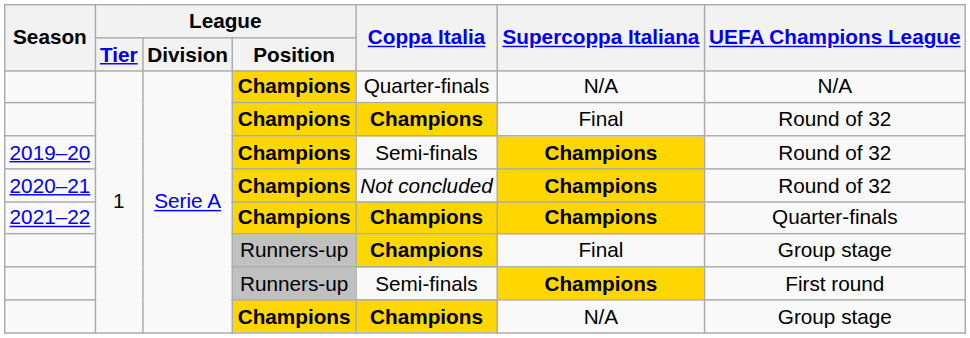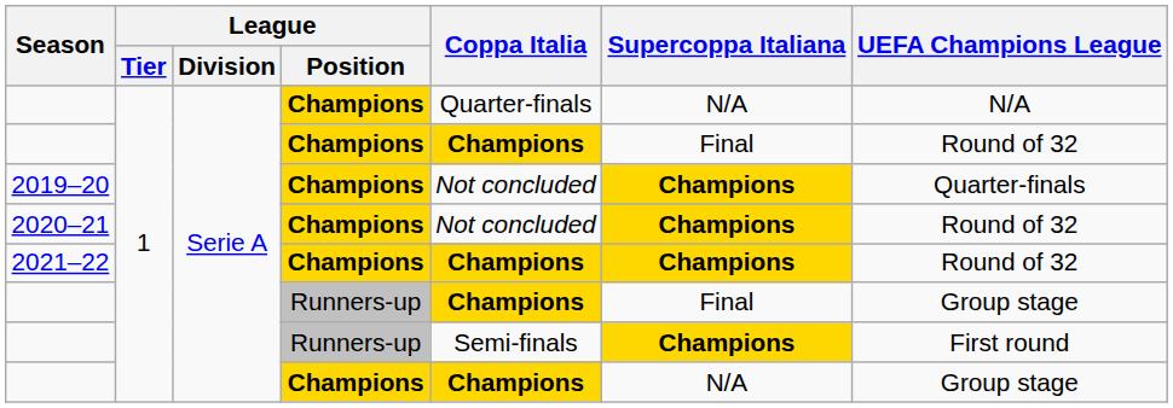2019–20 | Coppa Italia: Semi-finals -> Not concluded
2019–20 | UEFA Champions League: Round of 32 -> Quarter-finals
2021–22 | UEFA Champions League: Quarter-finals -> Round of 32
